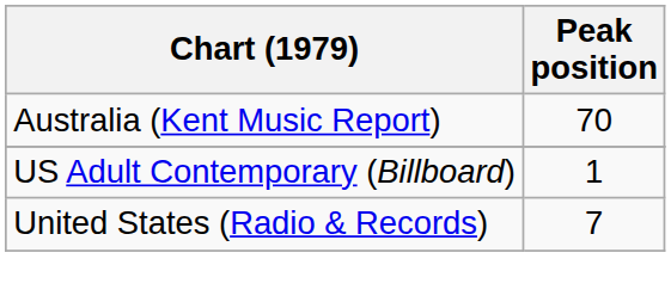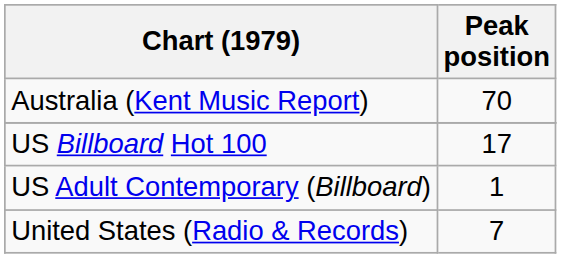+ row: US Billboard Hot 100 | 17
